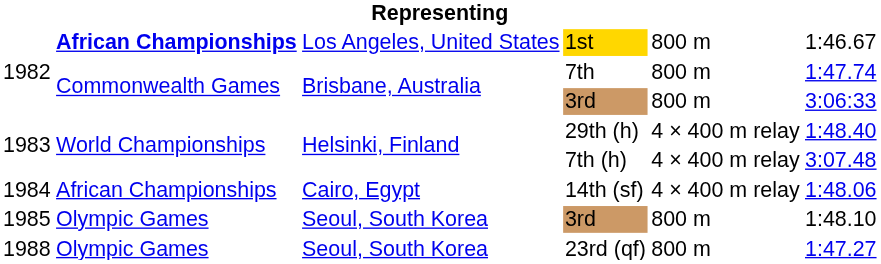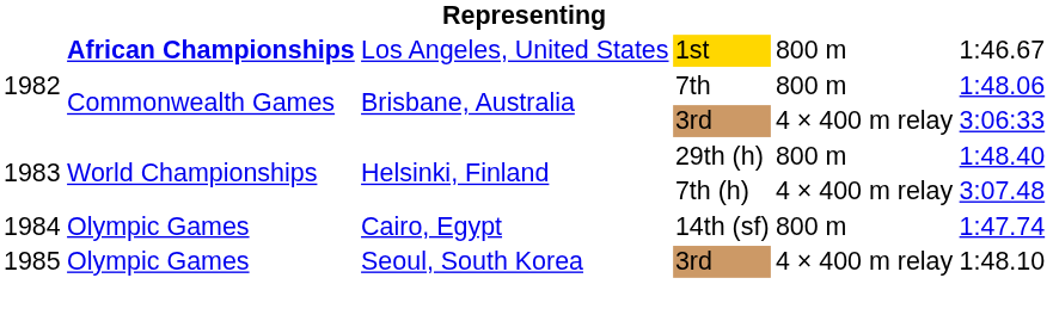7th | column 6: 1:47.74 -> 1:48.06
1982 / 3rd | column 5: 800 m -> 4 × 400 m relay
29th (h) | column 5: 4 × 400 m relay -> 800 m
14th (sf) | column 2: African Championships -> Olympic Games
14th (sf) | column 5: 4 × 400 m relay -> 800 m
14th (sf) | column 6: 1:48.06 -> 1:47.74
1985 / 3rd | column 5: 800 m -> 4 × 400 m relay
- row: 1988 | Olympic Games | Seoul, South Korea | 23rd (qf) | 800 m | 1:47.27
